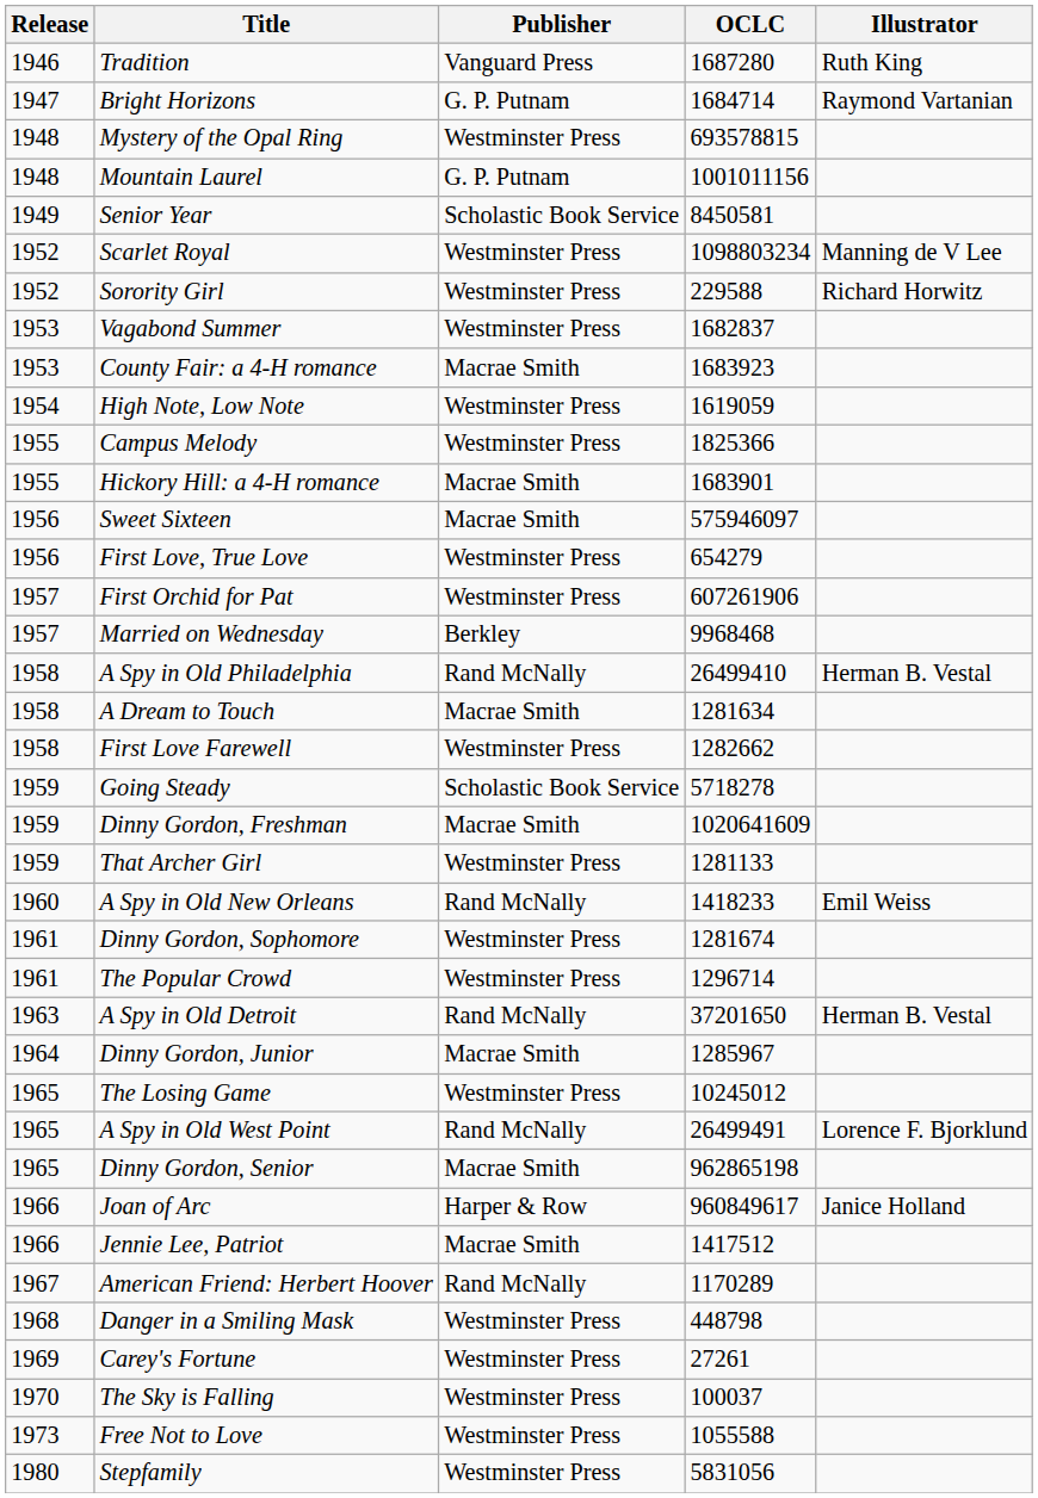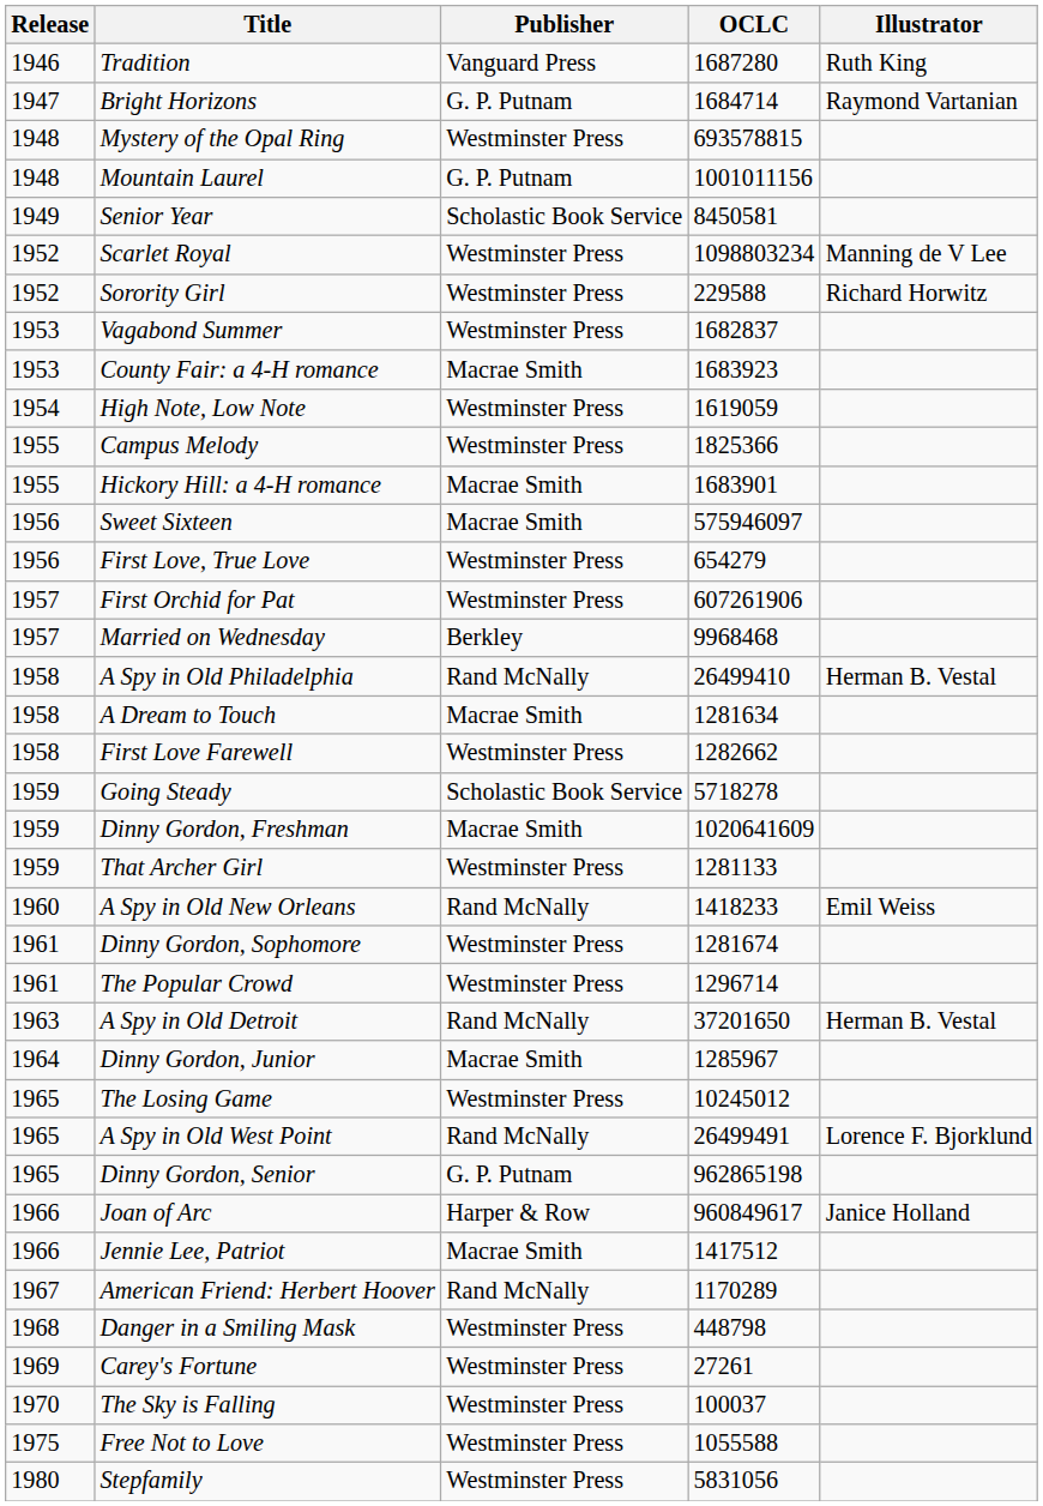Dinny Gordon, Senior | Publisher: Macrae Smith -> G. P. Putnam
Free Not to Love | Release: 1973 -> 1975
